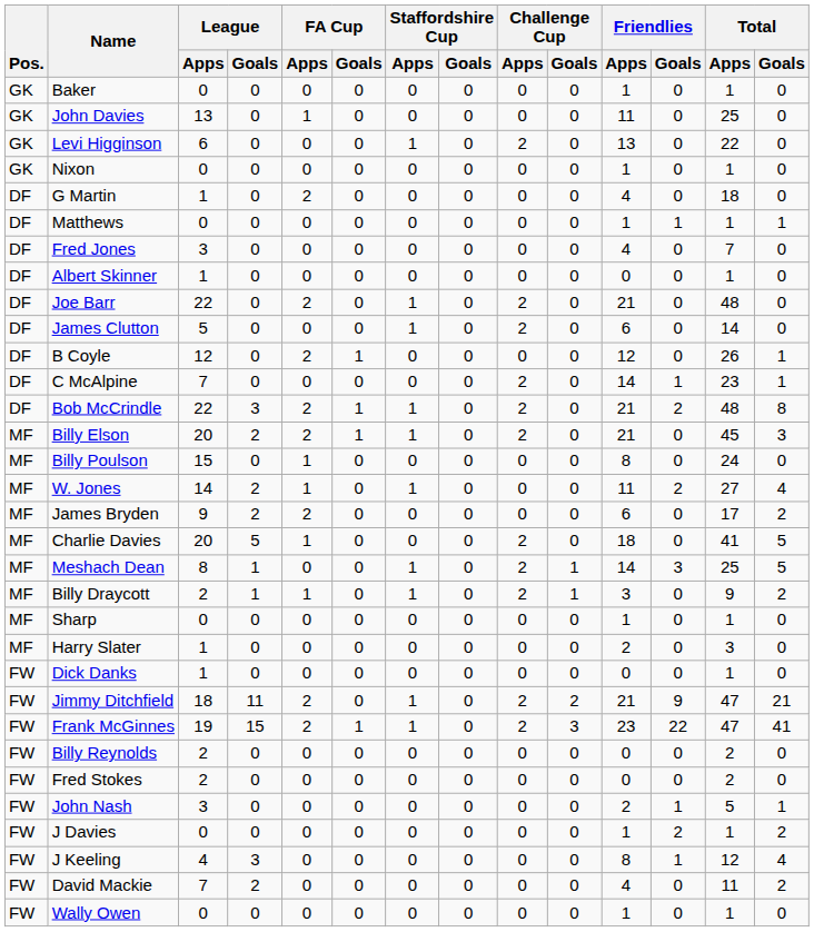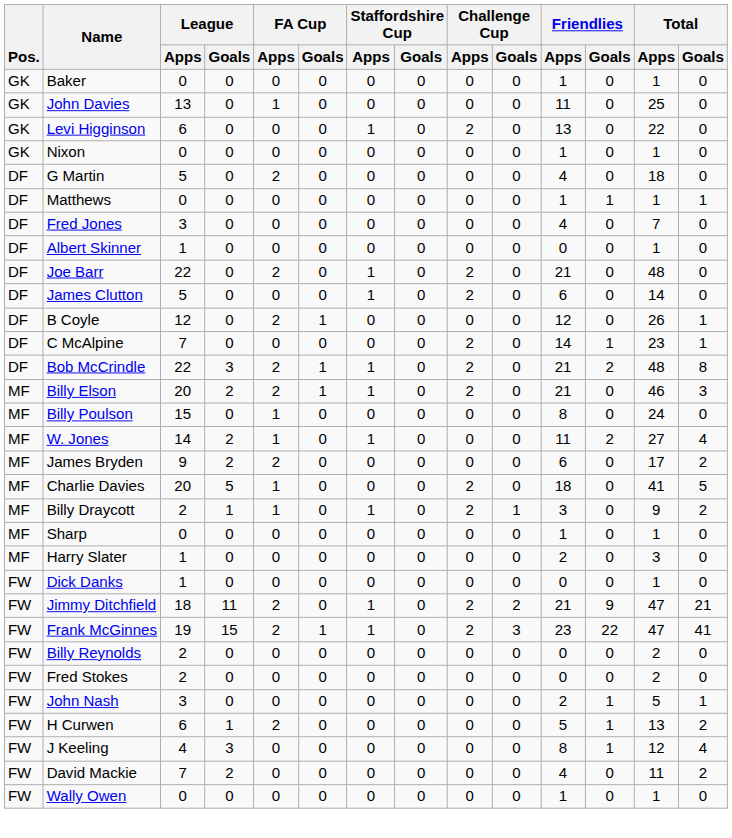G Martin | League / Apps: 1 -> 5
Billy Elson | Total / Apps: 45 -> 46
- row: MF | Meshach Dean | 8 | 1 | 0 | 0 | 1 | 0 | 2 | 1 | 14 | 3 | 25 | 5
+ row: FW | H Curwen | 6 | 1 | 2 | 0 | 0 | 0 | 0 | 0 | 5 | 1 | 13 | 2
- row: FW | J Davies | 0 | 0 | 0 | 0 | 0 | 0 | 0 | 0 | 1 | 2 | 1 | 2
